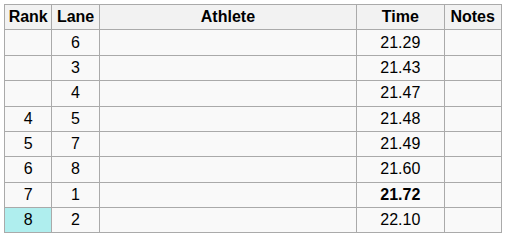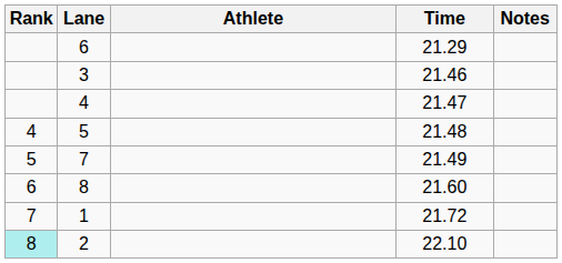3 | Time: 21.43 -> 21.46
1 | Time: bold -> normal
